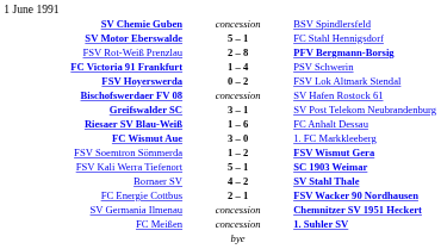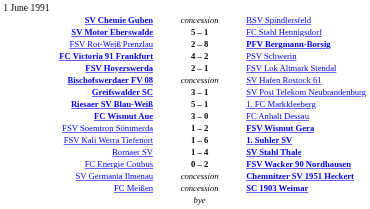FC Victoria 91 Frankfurt | column 2: 1 – 4 -> 4 – 2
FSV Hoyerswerda | column 2: 0 – 2 -> 2 – 1
Riesaer SV Blau-Weiß | column 2: 1 – 6 -> 5 – 1
Riesaer SV Blau-Weiß | column 3: FC Anhalt Dessau -> 1. FC Markkleeberg
FC Wismut Aue | column 3: 1. FC Markkleeberg -> FC Anhalt Dessau
FSV Kali Werra Tiefenort | column 2: 5 – 1 -> 1 – 6
FSV Kali Werra Tiefenort | column 3: SC 1903 Weimar -> 1. Suhler SV
Bornaer SV | column 2: 4 – 2 -> 1 – 4
FC Energie Cottbus | column 2: 2 – 1 -> 0 – 2
FC Meißen | column 3: 1. Suhler SV -> SC 1903 Weimar
